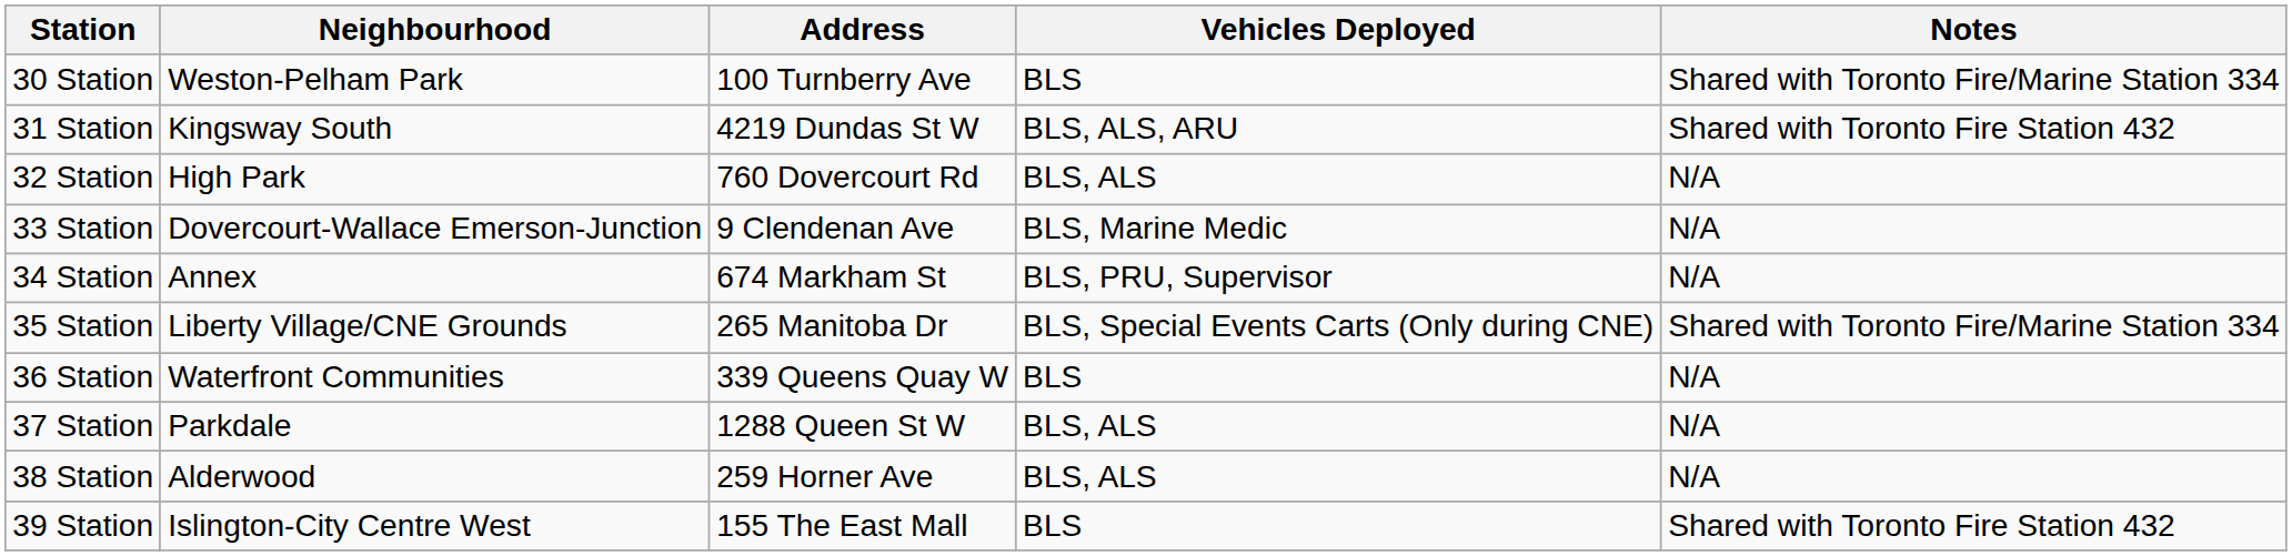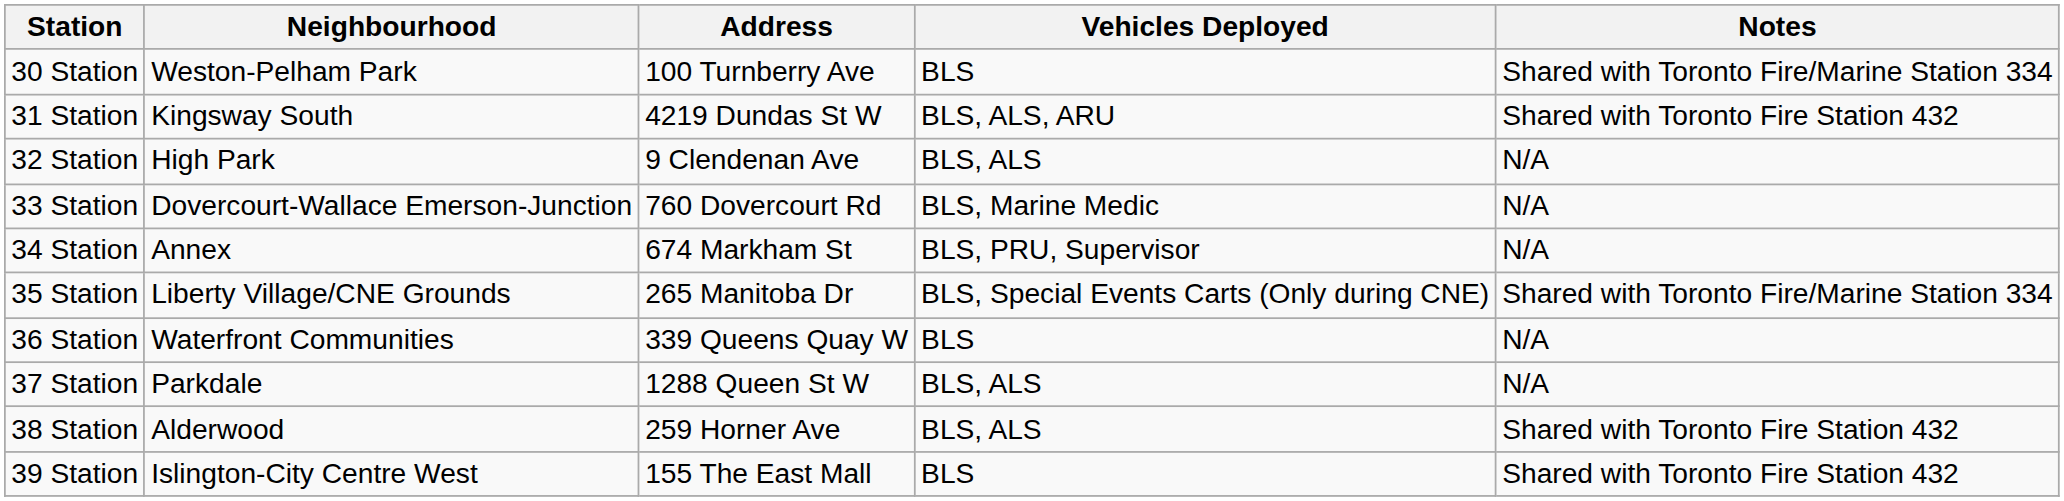32 Station | Address: 760 Dovercourt Rd -> 9 Clendenan Ave
33 Station | Address: 9 Clendenan Ave -> 760 Dovercourt Rd
38 Station | Notes: N/A -> Shared with Toronto Fire Station 432
